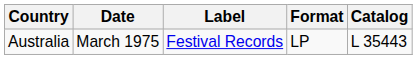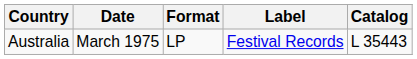columns swapped: Label <-> Format
